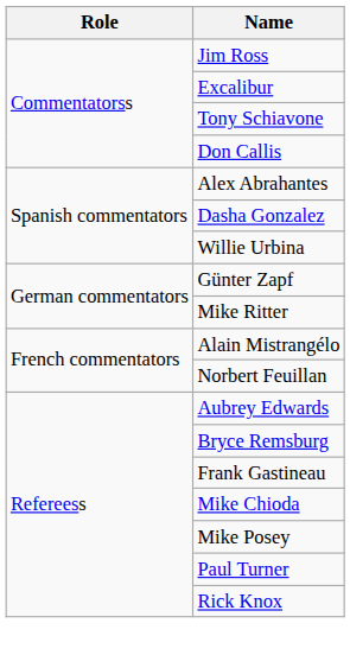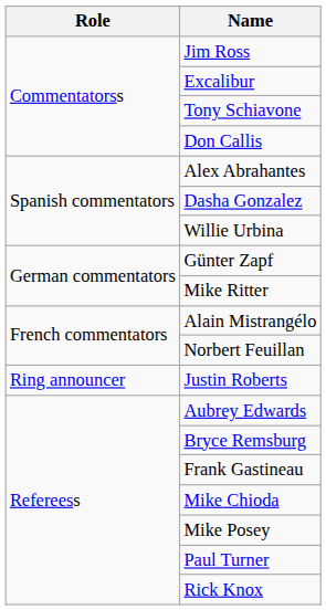+ row: Ring announcer | Justin Roberts
